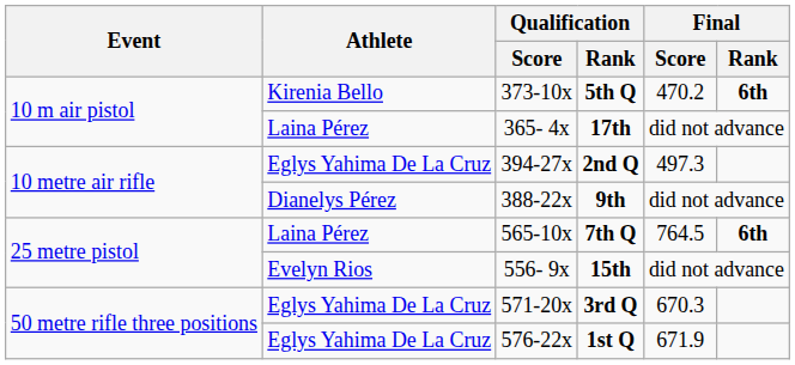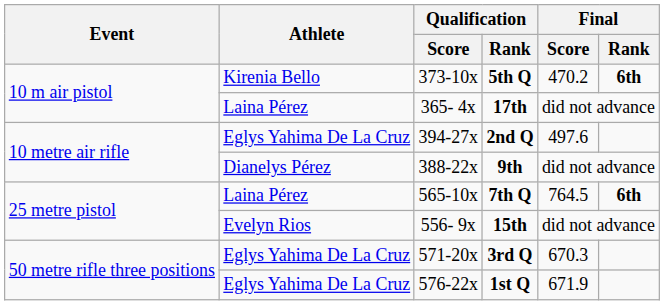2nd Q | Final / Score: 497.3 -> 497.6
